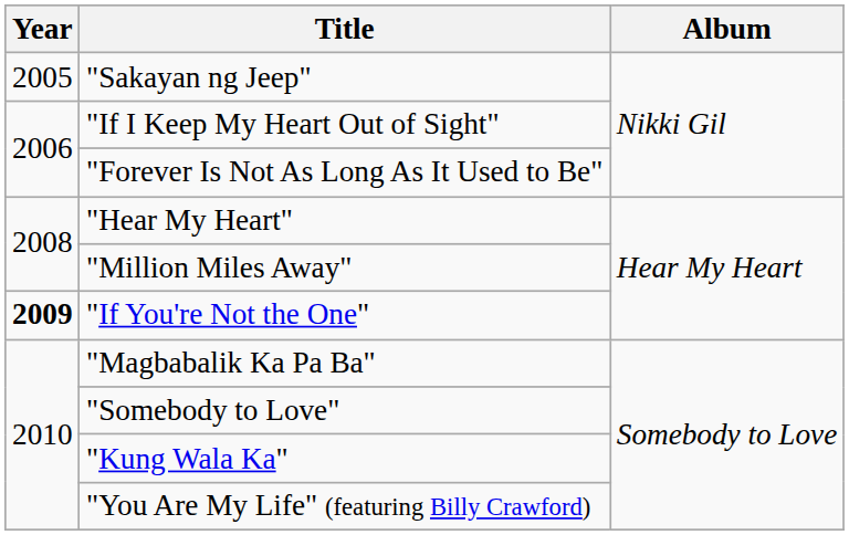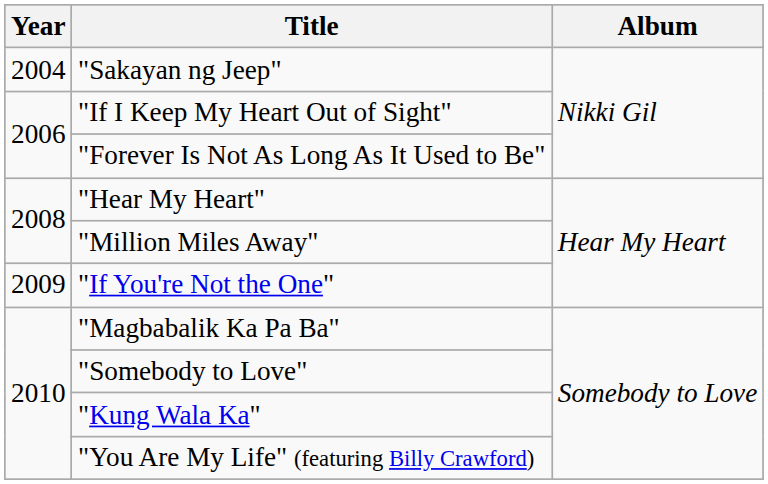"Sakayan ng Jeep" | Year: 2005 -> 2004
"If You're Not the One" | Year: bold -> normal
